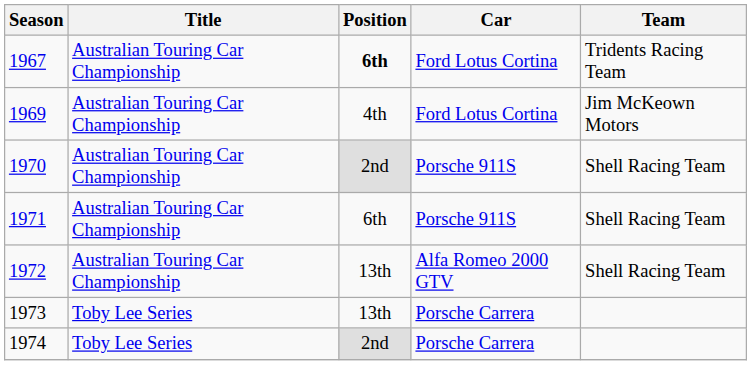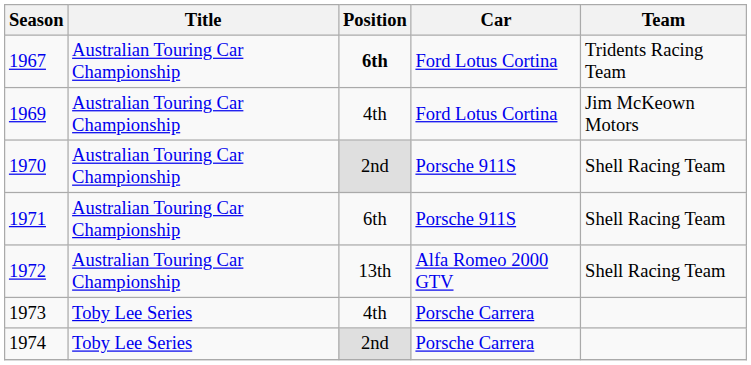1973 | Position: 13th -> 4th
